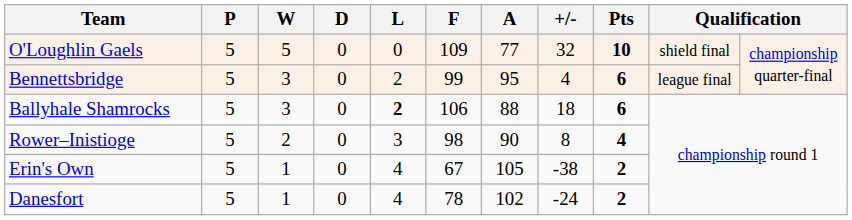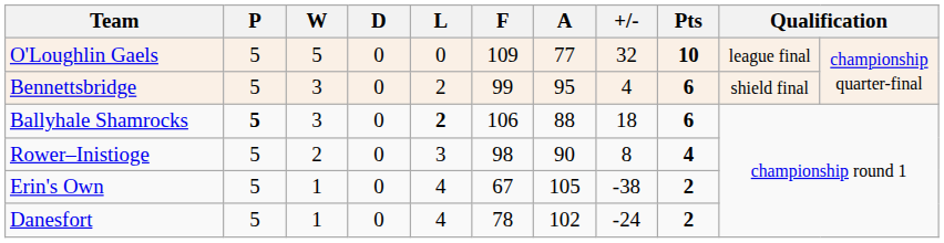O'Loughlin Gaels | column 10: shield final -> league final
Bennettsbridge | column 10: league final -> shield final
Ballyhale Shamrocks | P: normal -> bold
